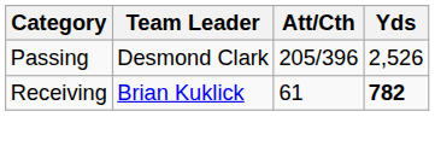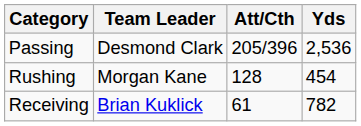Passing | Yds: 2,526 -> 2,536
+ row: Rushing | Morgan Kane | 128 | 454
Receiving | Yds: bold -> normal
